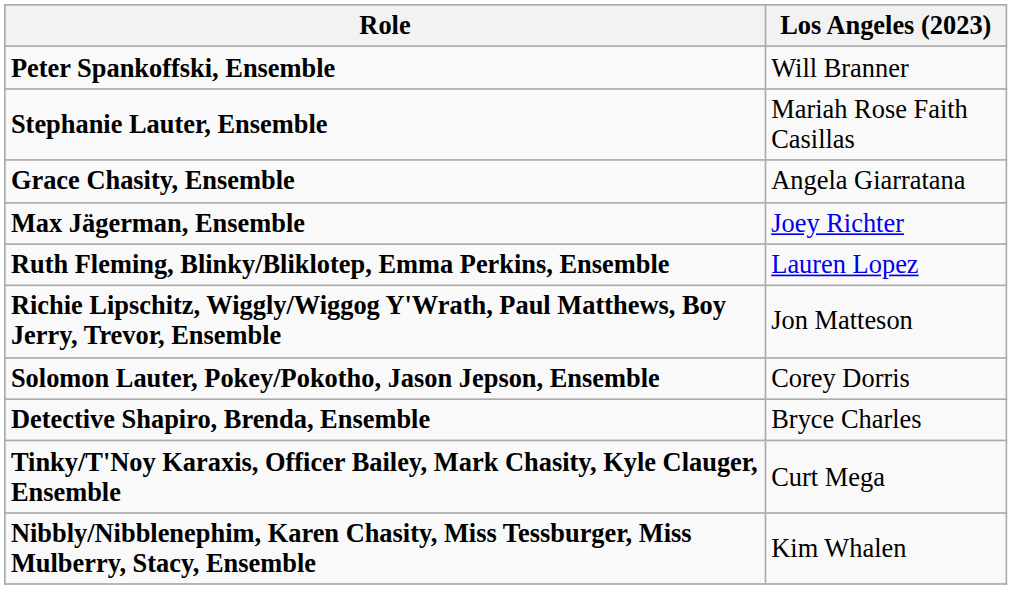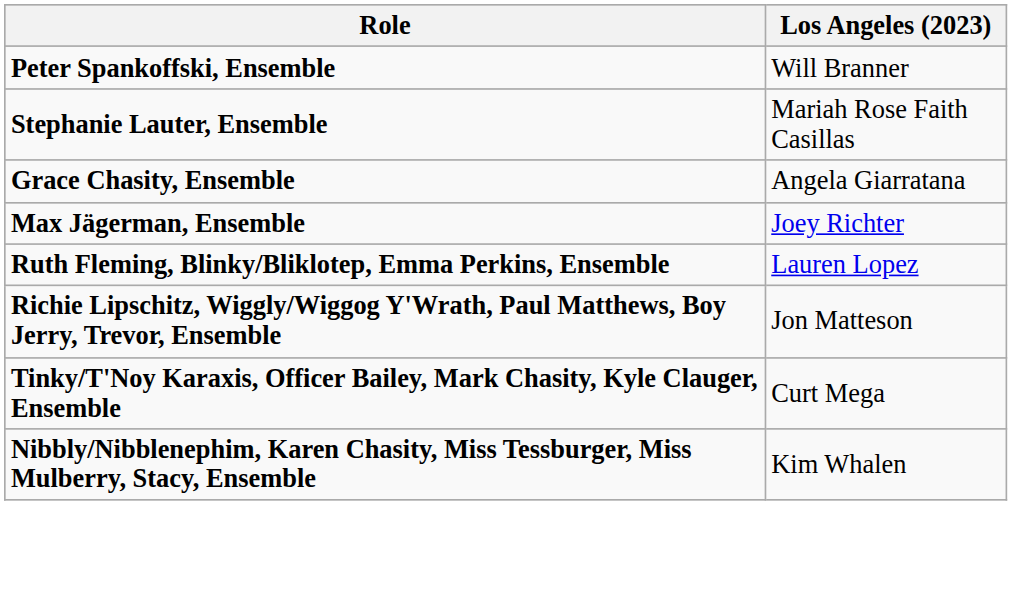- row: Solomon Lauter, Pokey/Pokotho, Jason Jepson, Ensemble | Corey Dorris
- row: Detective Shapiro, Brenda, Ensemble | Bryce Charles
